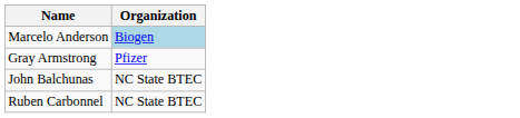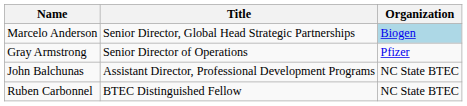+ column: Title | Senior Director, Global Head Strategic Partnerships | Senior Director of Operations | Assistant Director, Professional Development Programs | BTEC Distinguished Fellow
